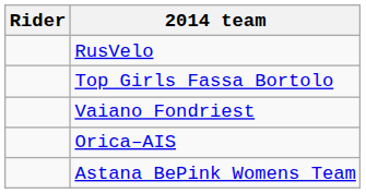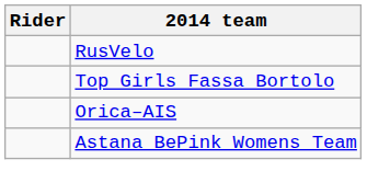- row: Vaiano Fondriest
